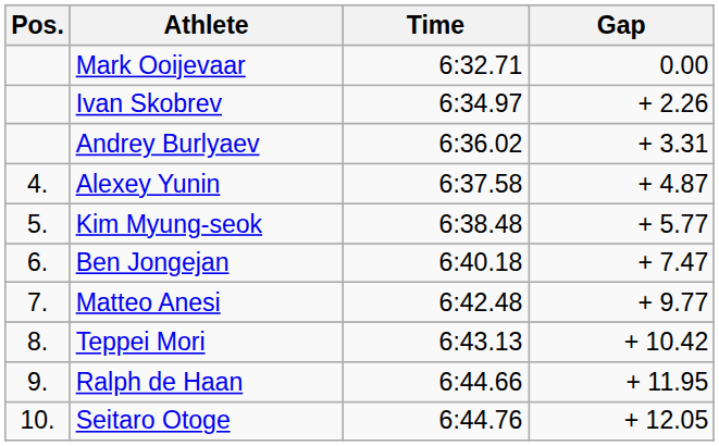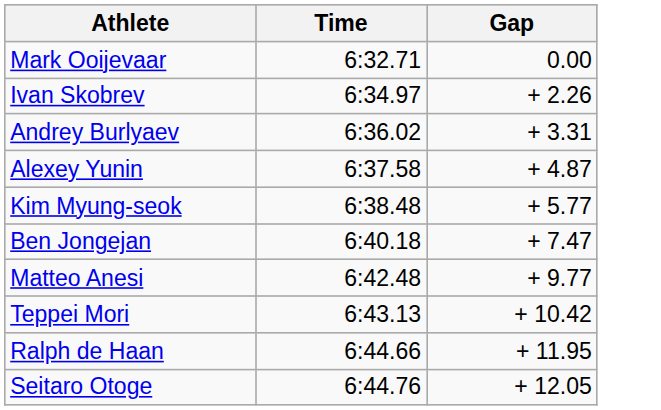- column: Pos. | 4. | 5. | 6. | 7. | 8. | 9. | 10.
